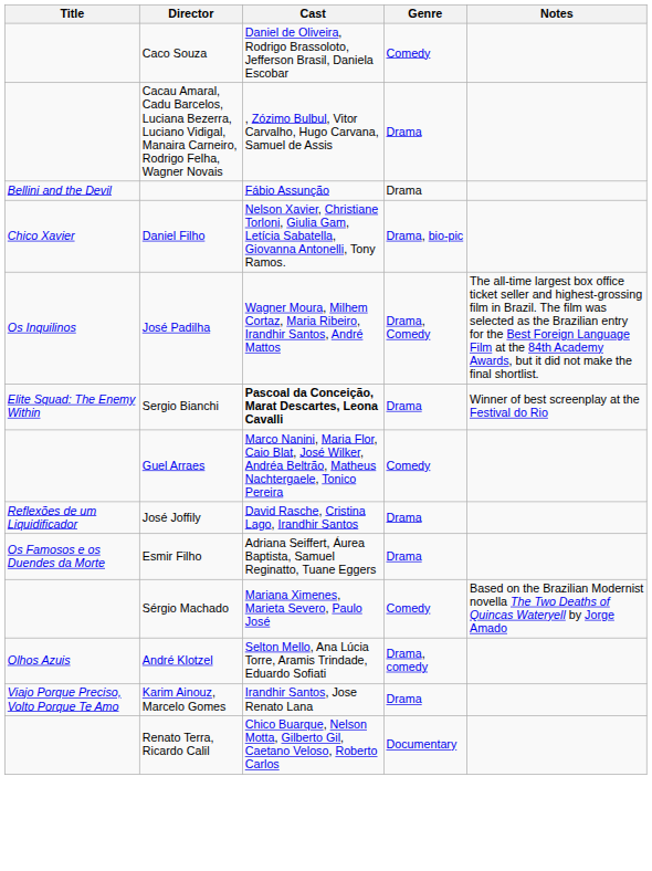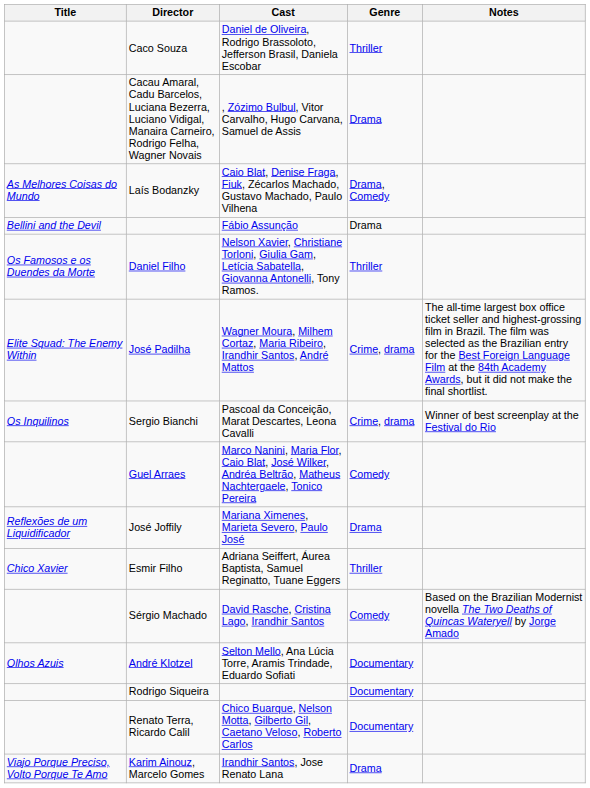Caco Souza | Genre: Comedy -> Thriller
+ row: As Melhores Coisas do Mundo | Laís Bodanzky | Caio Blat, Denise Fraga, Fiuk, Zécarlos Machado, Gustavo Machado, Paulo Vilhena | Drama, Comedy
Daniel Filho | Title: Chico Xavier -> Os Famosos e os Duendes da Morte
Daniel Filho | Genre: Drama, bio-pic -> Thriller
José Padilha | Title: Os Inquilinos -> Elite Squad: The Enemy Within
José Padilha | Genre: Drama, Comedy -> Crime, drama
Sergio Bianchi | Title: Elite Squad: The Enemy Within -> Os Inquilinos
Sergio Bianchi | Cast: bold -> normal
Sergio Bianchi | Genre: Drama -> Crime, drama
José Joffily | Cast: David Rasche, Cristina Lago, Irandhir Santos -> Mariana Ximenes, Marieta Severo, Paulo José
Esmir Filho | Title: Os Famosos e os Duendes da Morte -> Chico Xavier
Esmir Filho | Genre: Drama -> Thriller
Sérgio Machado | Cast: Mariana Ximenes, Marieta Severo, Paulo José -> David Rasche, Cristina Lago, Irandhir Santos
André Klotzel | Genre: Drama, comedy -> Documentary
+ row: Rodrigo Siqueira | Documentary
rows swapped: Renato Terra, Ricardo Calil <-> Karim Ainouz, Marcelo Gomes
